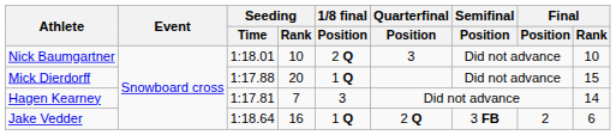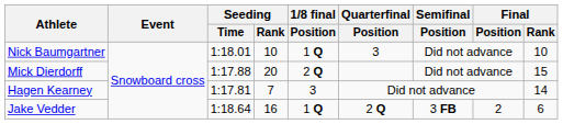Nick Baumgartner | 1/8 final / Position: 2 Q -> 1 Q
Mick Dierdorff | 1/8 final / Position: 1 Q -> 2 Q
